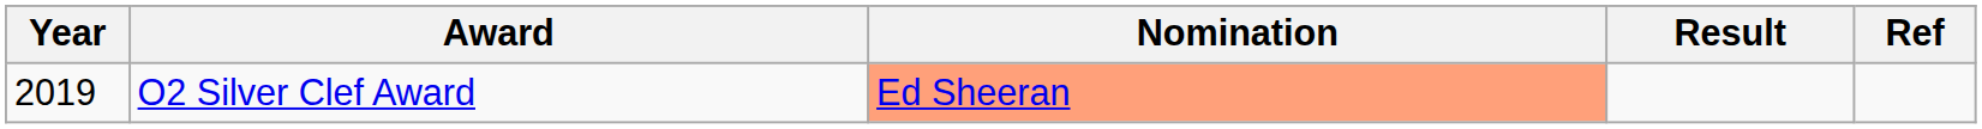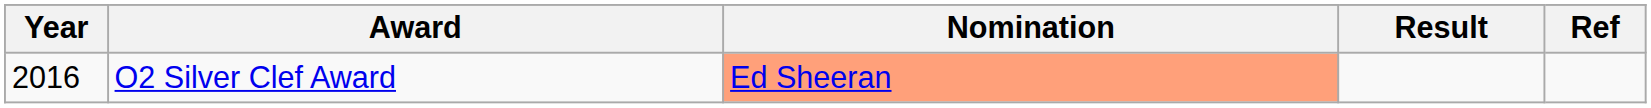O2 Silver Clef Award | Year: 2019 -> 2016
